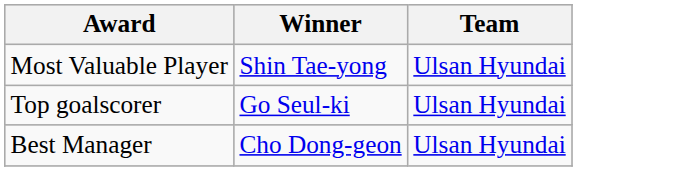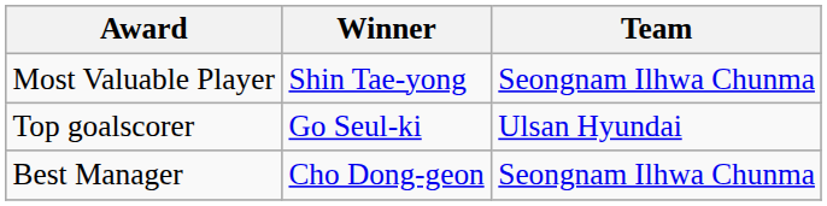Most Valuable Player | Team: Ulsan Hyundai -> Seongnam Ilhwa Chunma
Best Manager | Team: Ulsan Hyundai -> Seongnam Ilhwa Chunma
